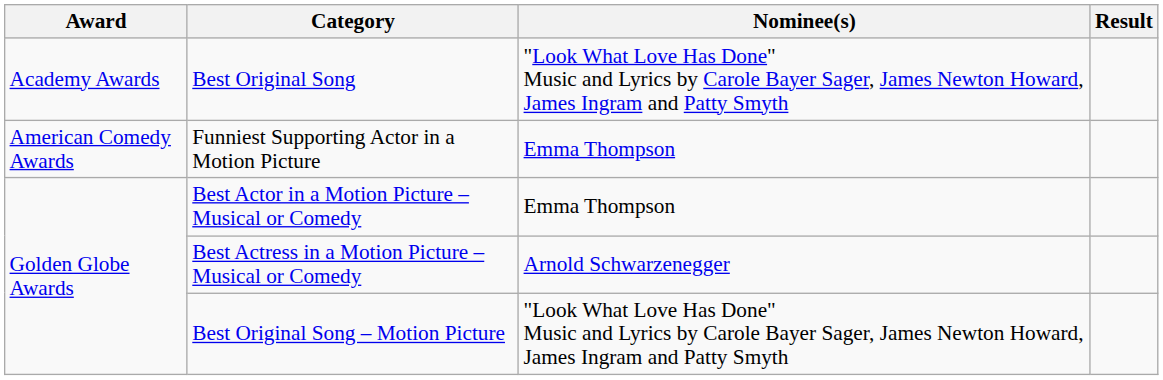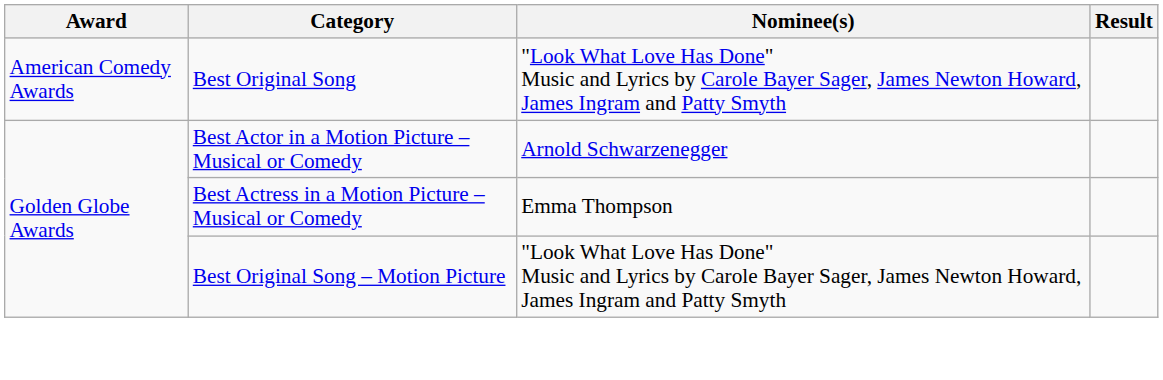Best Original Song | Award: Academy Awards -> American Comedy Awards
- row: American Comedy Awards | Funniest Supporting Actor in a Motion Picture | Emma Thompson
Best Actor in a Motion Picture – Musical or Comedy | Nominee(s): Emma Thompson -> Arnold Schwarzenegger
Best Actress in a Motion Picture – Musical or Comedy | Nominee(s): Arnold Schwarzenegger -> Emma Thompson
